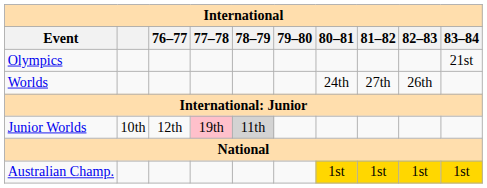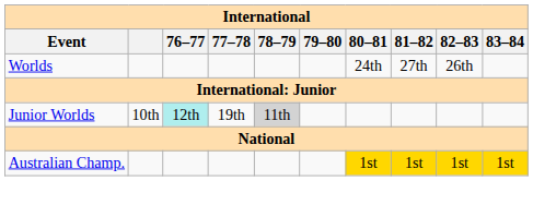- row: Olympics | 21st
Junior Worlds | 76–77: no background -> paleturquoise background
Junior Worlds | 77–78: pink background -> no background
